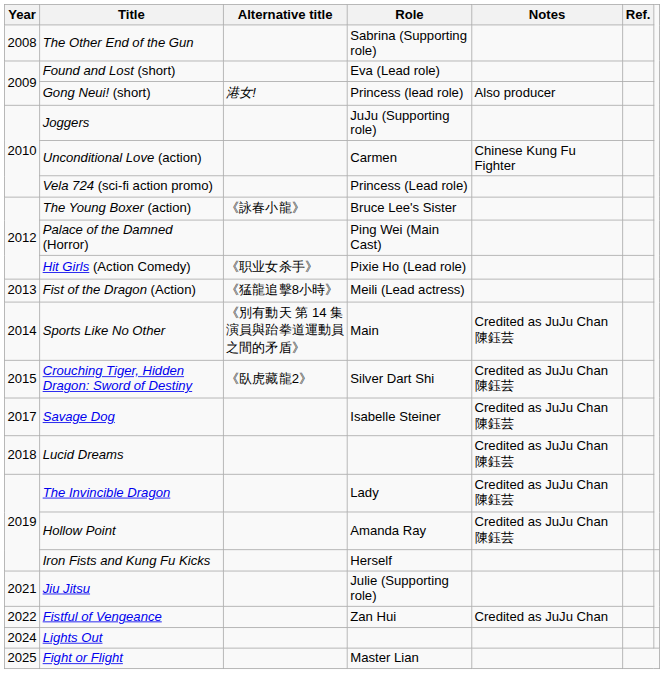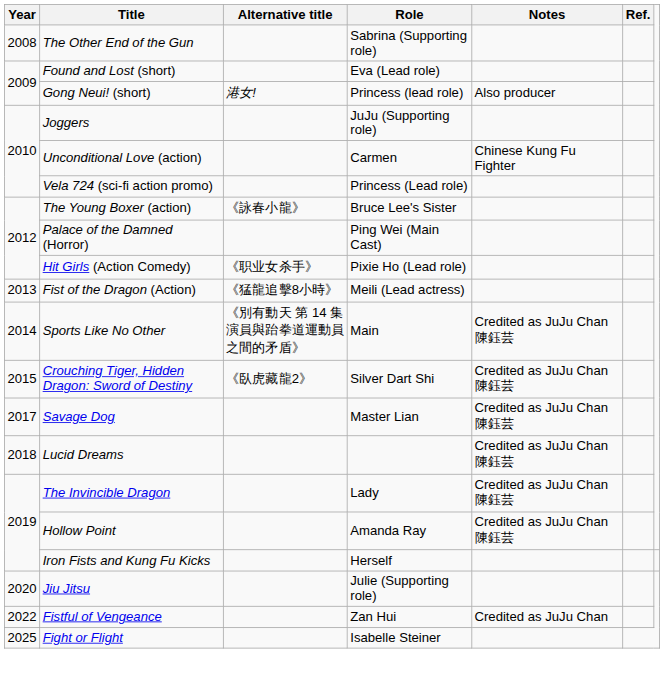Savage Dog | Role: Isabelle Steiner -> Master Lian
Jiu Jitsu | Year: 2021 -> 2020
- row: 2024 | Lights Out
Fight or Flight | Role: Master Lian -> Isabelle Steiner
